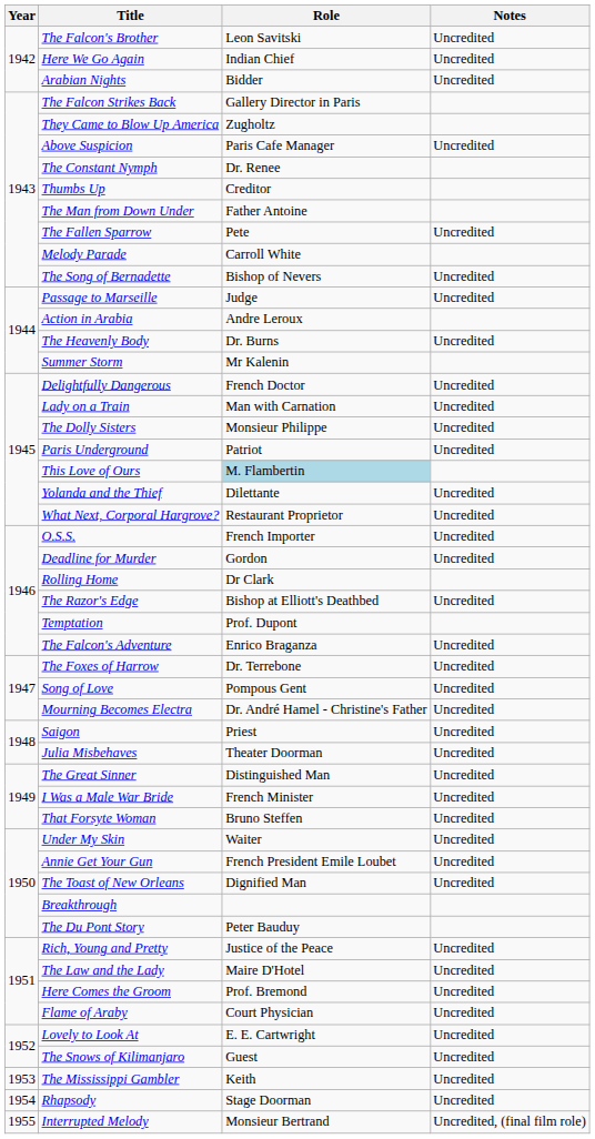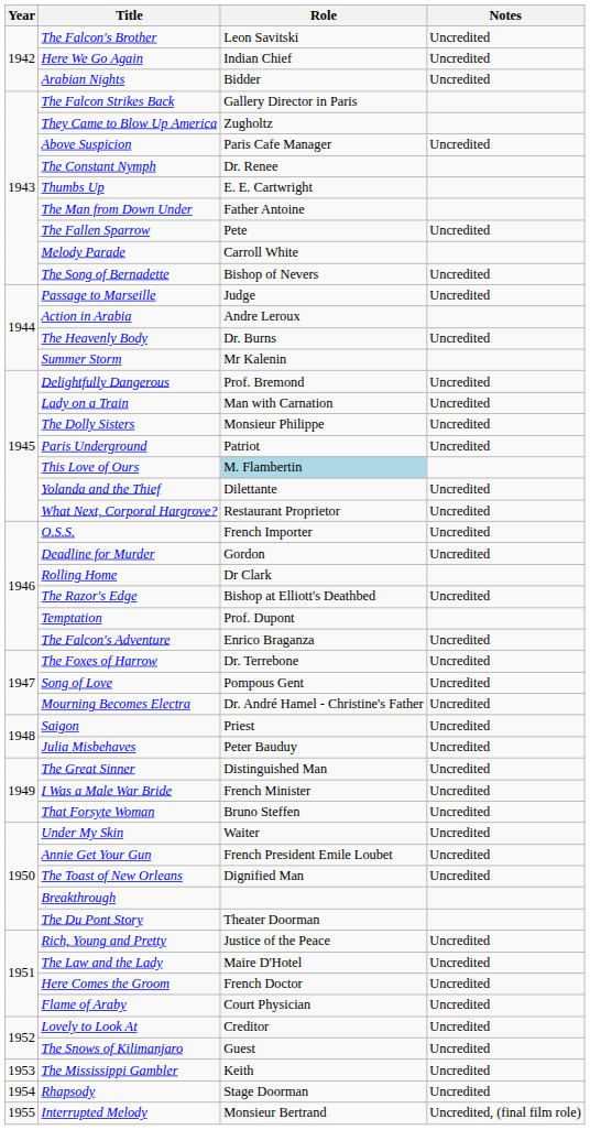Thumbs Up | Role: Creditor -> E. E. Cartwright
Delightfully Dangerous | Role: French Doctor -> Prof. Bremond
Julia Misbehaves | Role: Theater Doorman -> Peter Bauduy
The Du Pont Story | Role: Peter Bauduy -> Theater Doorman
Here Comes the Groom | Role: Prof. Bremond -> French Doctor
Lovely to Look At | Role: E. E. Cartwright -> Creditor
